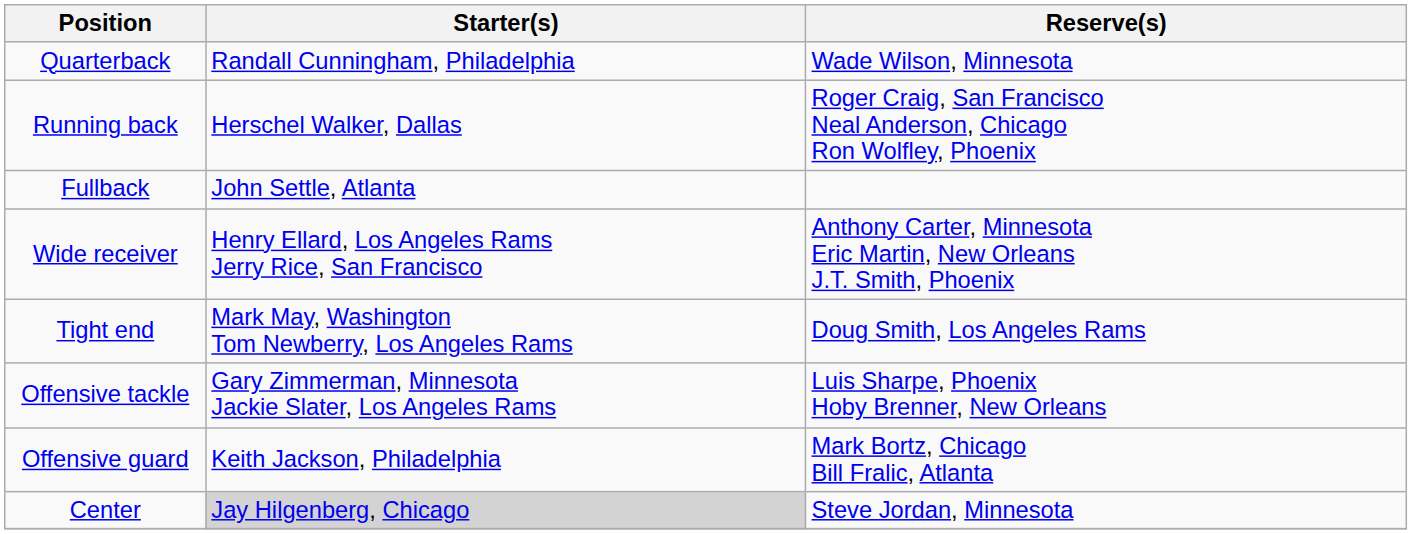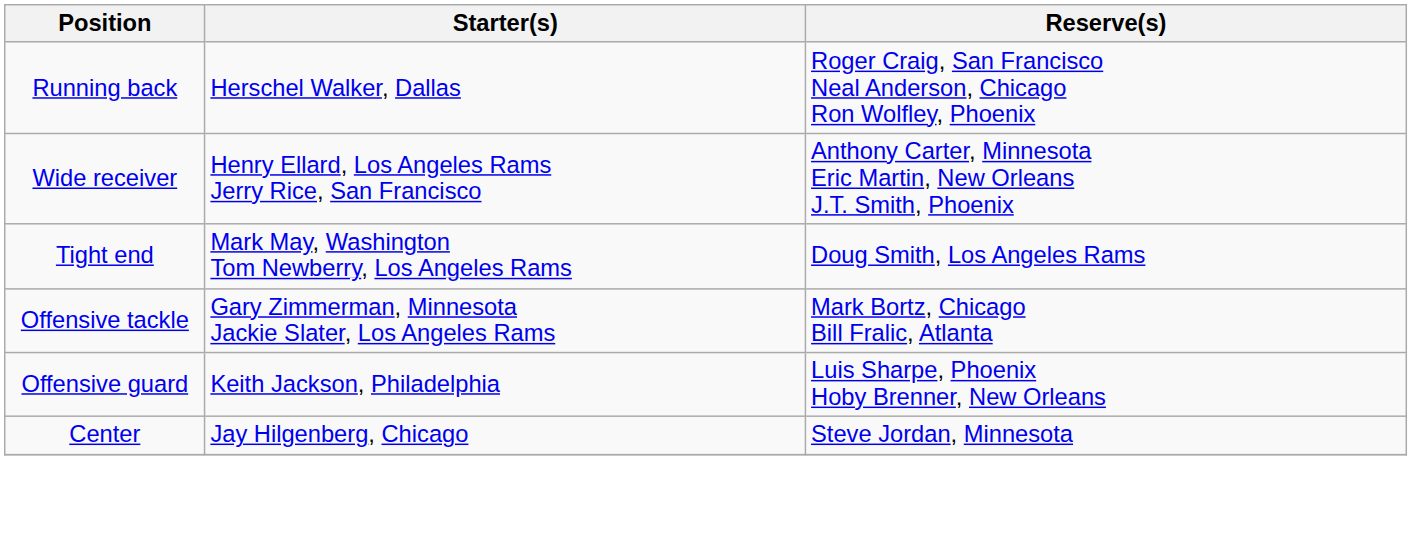- row: Quarterback | Randall Cunningham, Philadelphia | Wade Wilson, Minnesota
- row: Fullback | John Settle, Atlanta
Offensive tackle | Reserve(s): Luis Sharpe, Phoenix Hoby Brenner, New Orleans -> Mark Bortz, Chicago Bill Fralic, Atlanta
Offensive guard | Reserve(s): Mark Bortz, Chicago Bill Fralic, Atlanta -> Luis Sharpe, Phoenix Hoby Brenner, New Orleans
Center | Starter(s): lightgrey background -> no background
